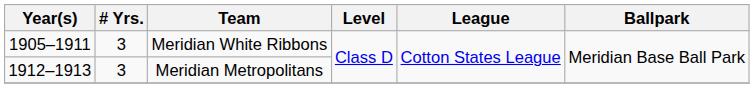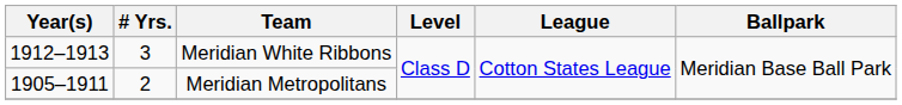Meridian White Ribbons | Year(s): 1905–1911 -> 1912–1913
Meridian Metropolitans | Year(s): 1912–1913 -> 1905–1911
Meridian Metropolitans | # Yrs.: 3 -> 2
